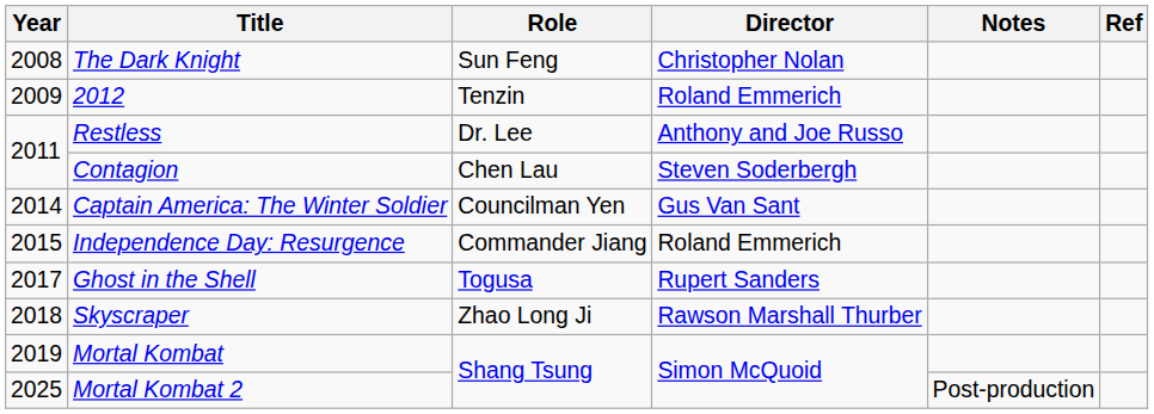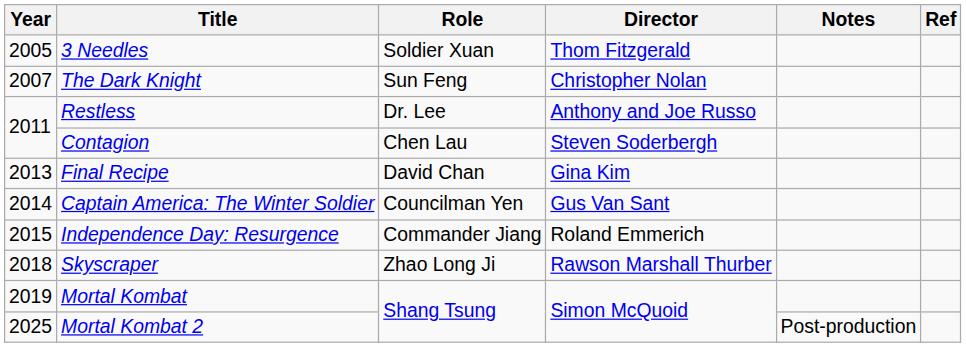+ row: 2005 | 3 Needles | Soldier Xuan | Thom Fitzgerald
The Dark Knight | Year: 2008 -> 2007
- row: 2009 | 2012 | Tenzin | Roland Emmerich
+ row: 2013 | Final Recipe | David Chan | Gina Kim
- row: 2017 | Ghost in the Shell | Togusa | Rupert Sanders
